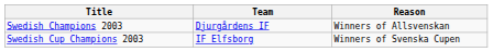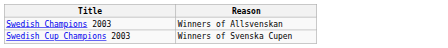- column: Team | Djurgårdens IF | IF Elfsborg
